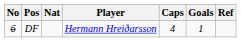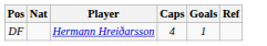- column: No | 6
